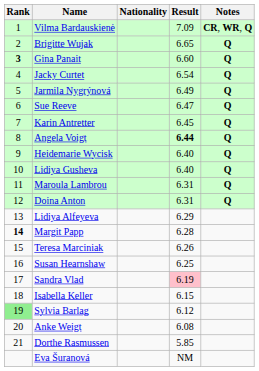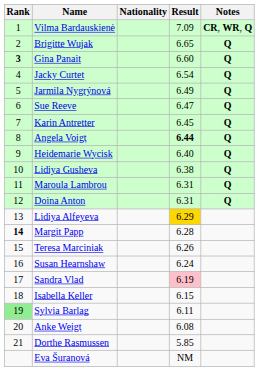Lidiya Gusheva | Result: 6.40 -> 6.38
Lidiya Alfeyeva | Result: no background -> gold background
Susan Hearnshaw | Result: 6.25 -> 6.24
Sylvia Barlag | Result: 6.12 -> 6.11
